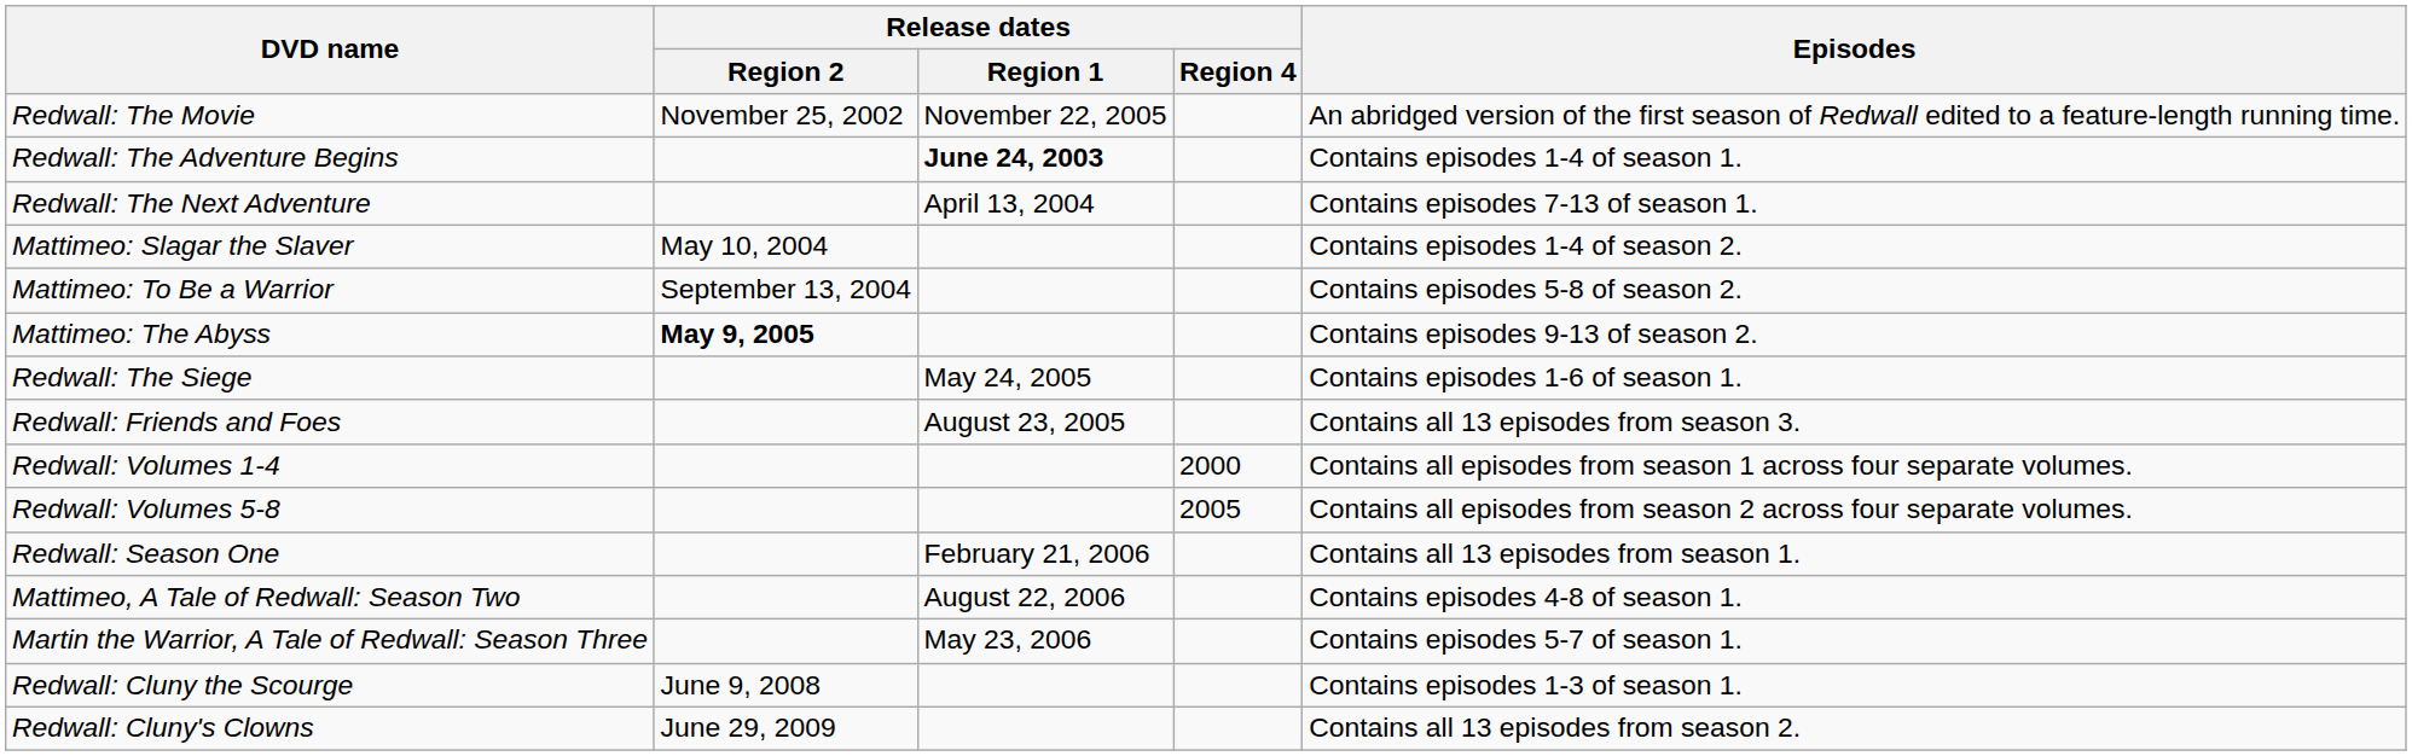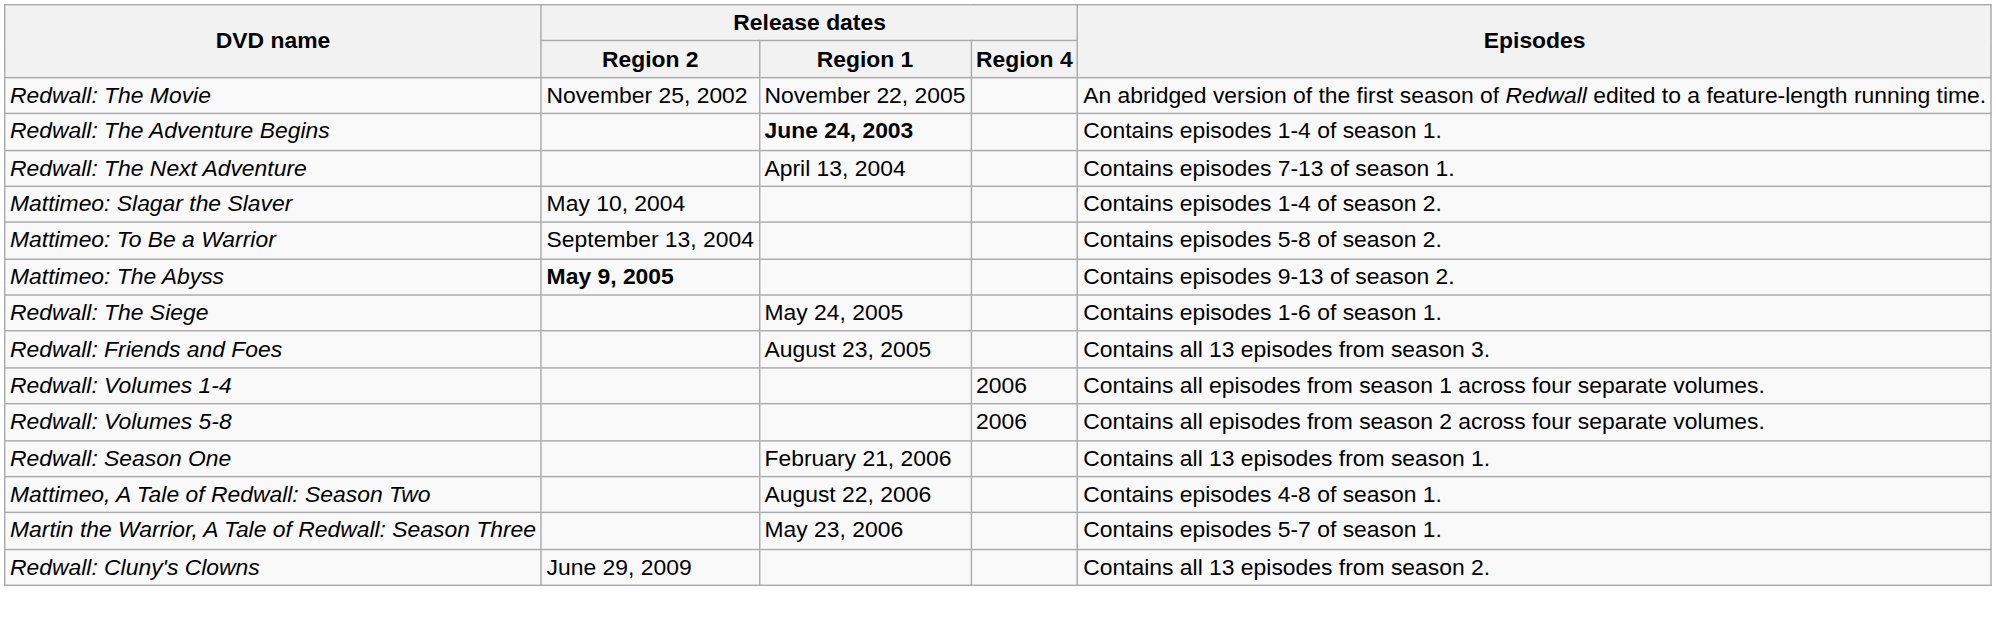Redwall: Volumes 1-4 | Release dates / Region 4: 2000 -> 2006
Redwall: Volumes 5-8 | Release dates / Region 4: 2005 -> 2006
- row: Redwall: Cluny the Scourge | June 9, 2008 | Contains episodes 1-3 of season 1.
